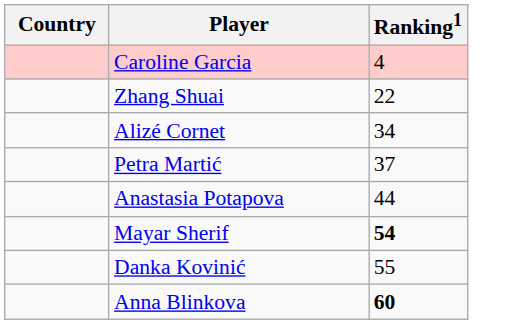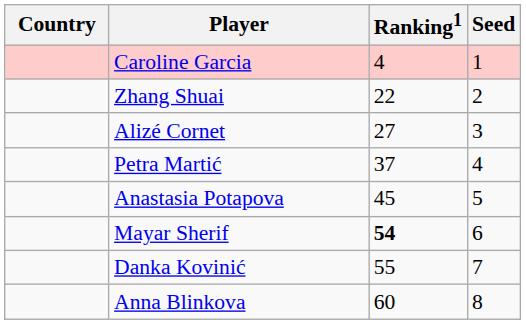+ column: Seed | 1 | 2 | 3 | 4 | 5 | 6 | 7 | 8
Alizé Cornet | Ranking1: 34 -> 27
Anastasia Potapova | Ranking1: 44 -> 45
Anna Blinkova | Ranking1: bold -> normal
